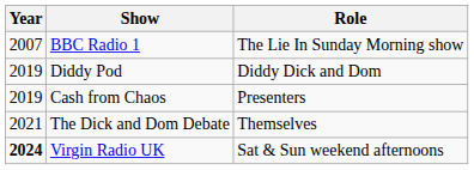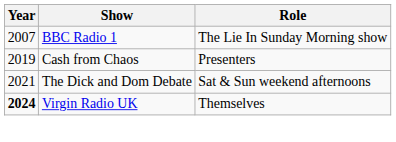- row: 2019 | Diddy Pod | Diddy Dick and Dom
The Dick and Dom Debate | Role: Themselves -> Sat & Sun weekend afternoons
Virgin Radio UK | Role: Sat & Sun weekend afternoons -> Themselves
